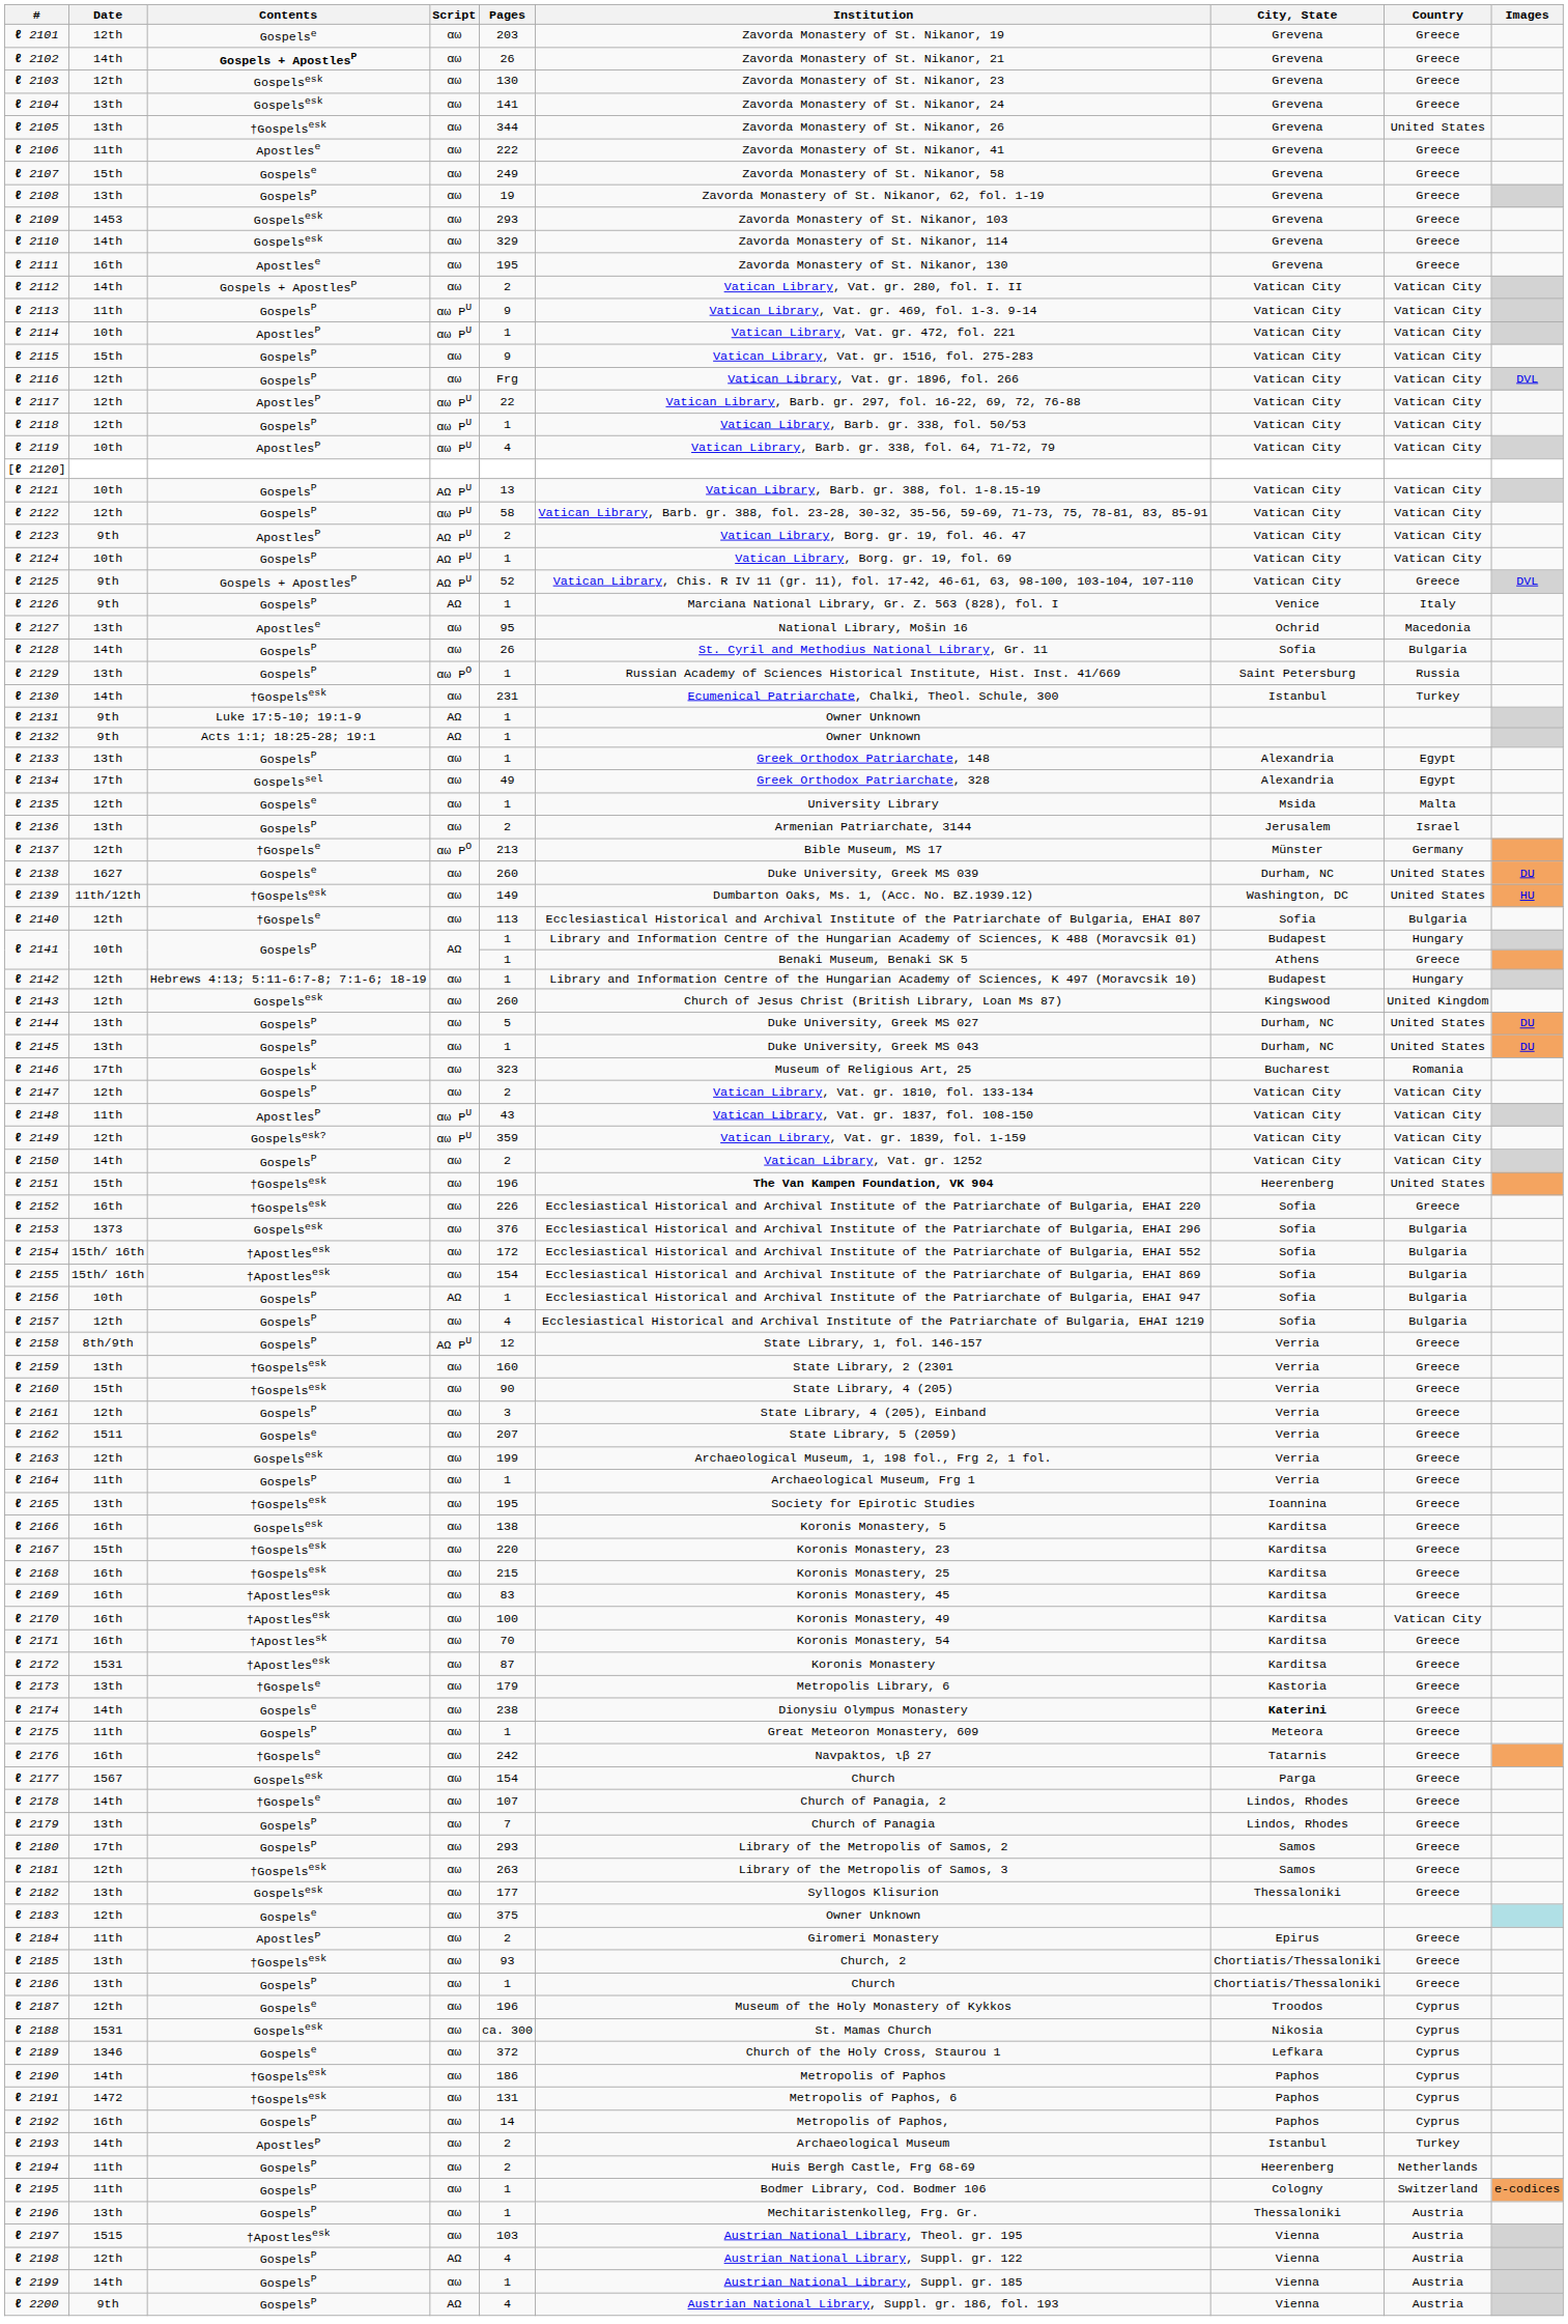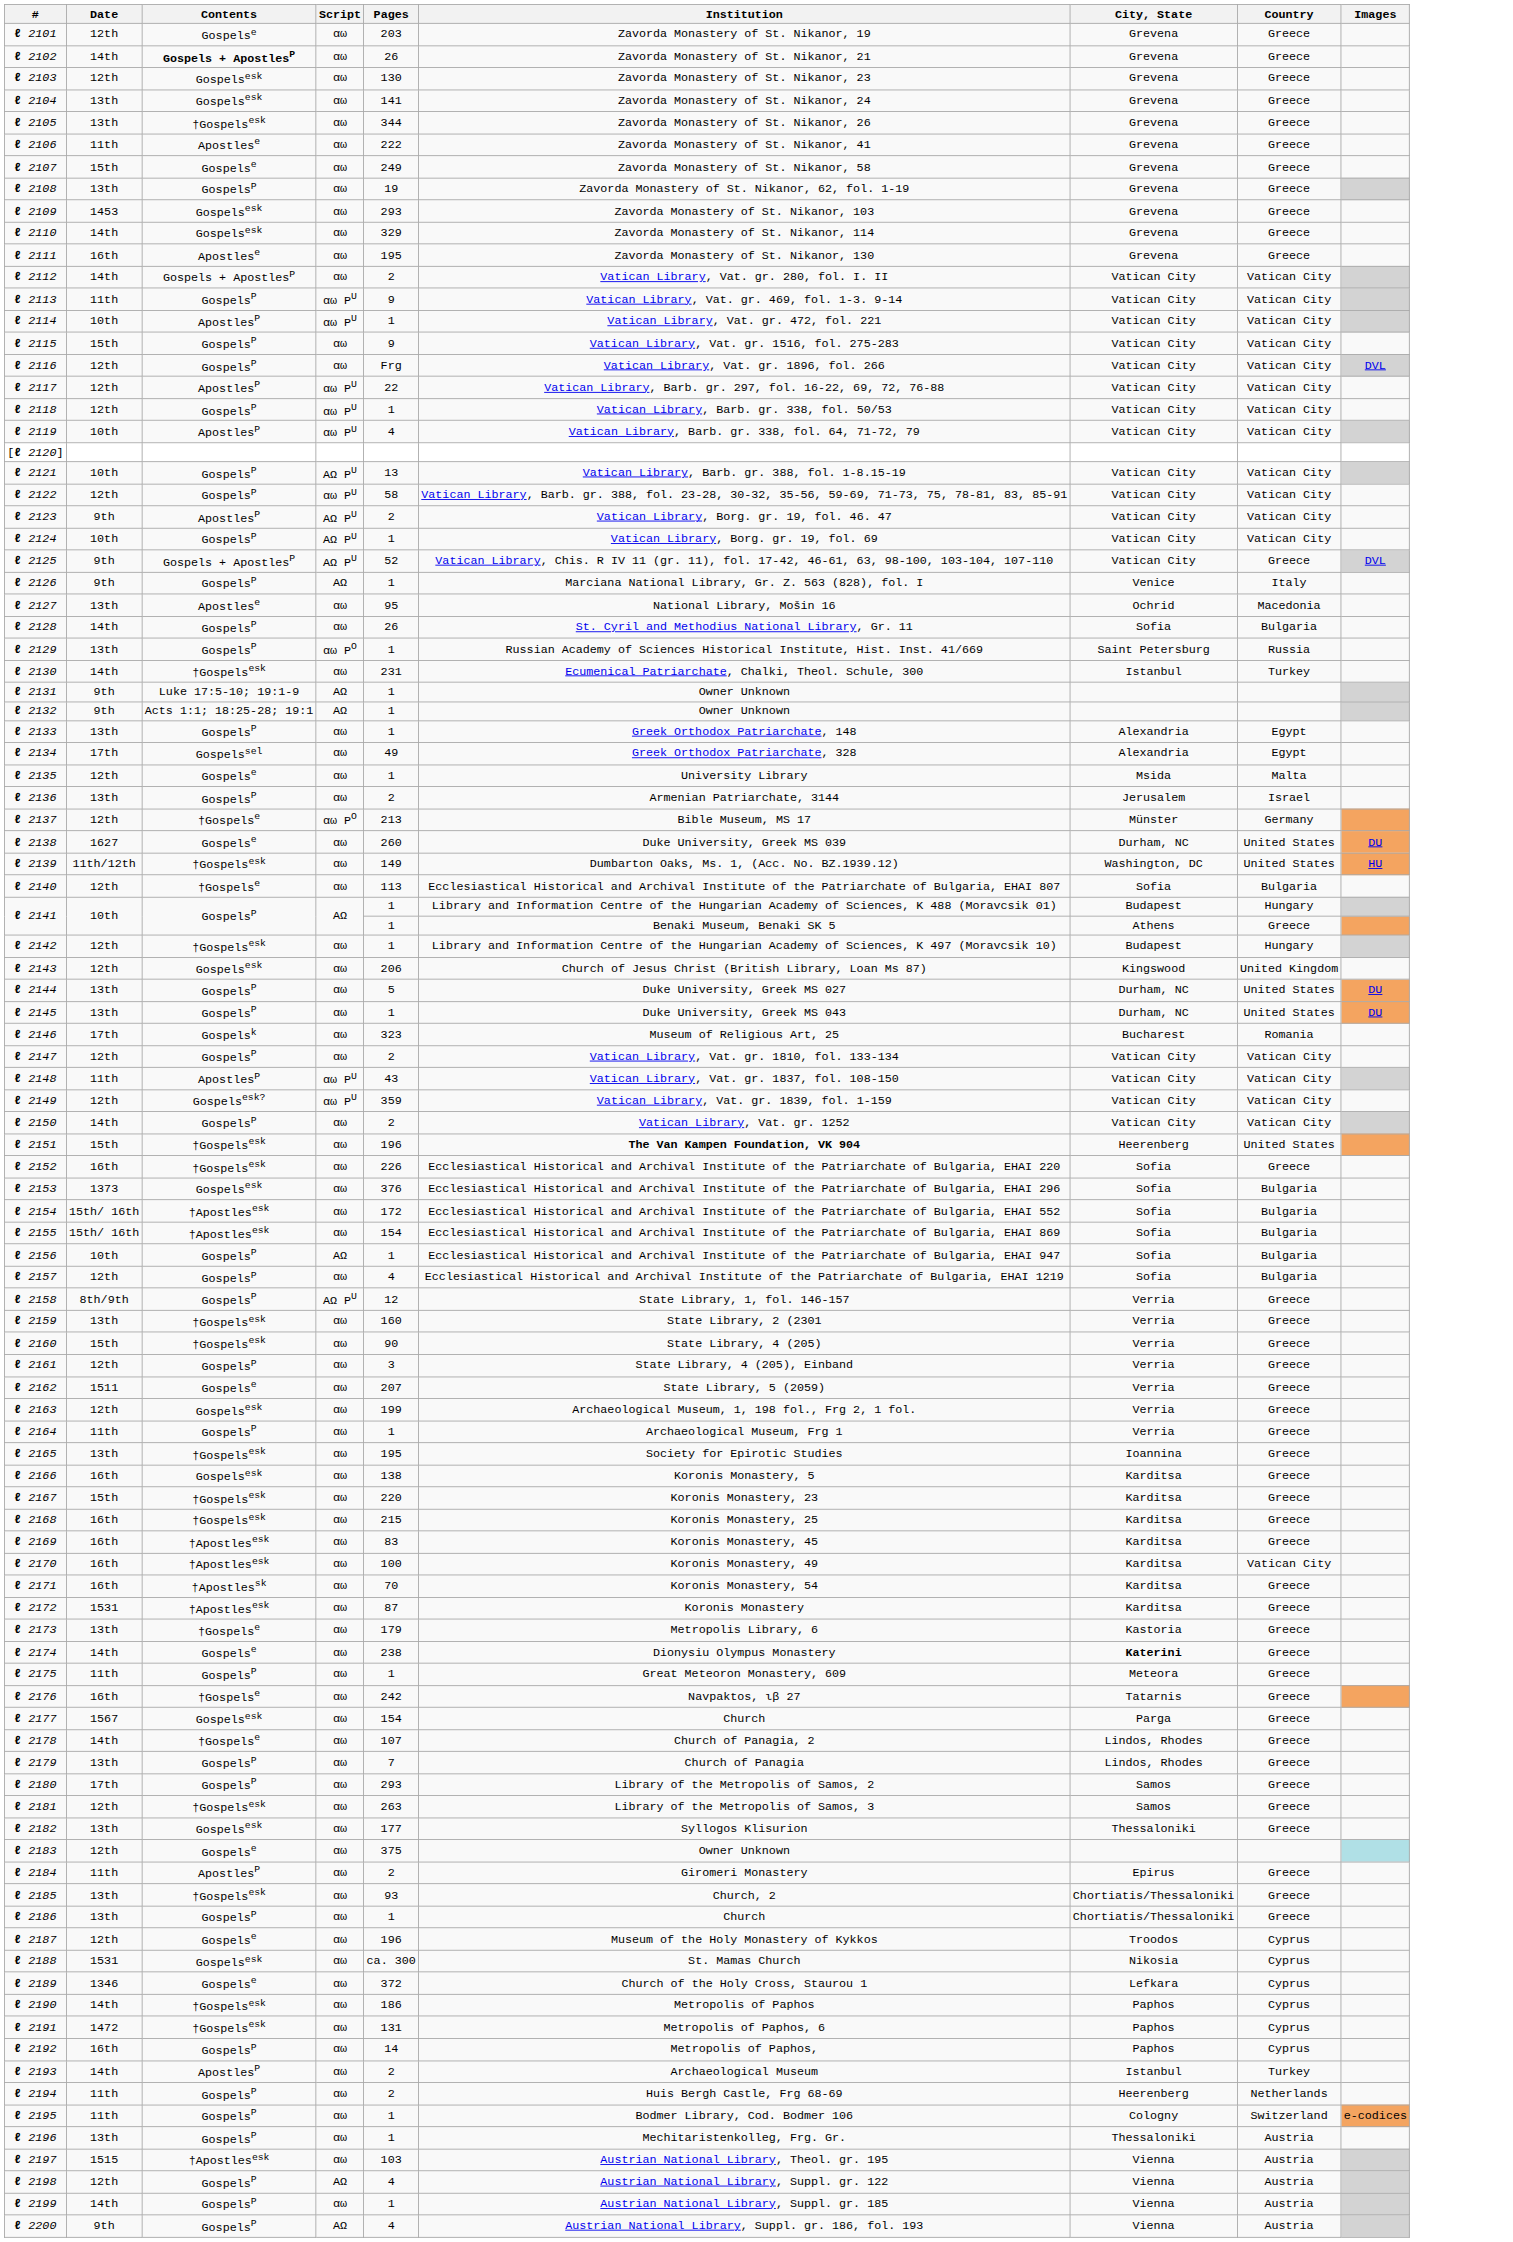ℓ 2105 | Country: United States -> Greece
ℓ 2142 | Contents: Hebrews 4:13; 5:11-6:7-8; 7:1-6; 18-19 -> †Gospelsesk
ℓ 2143 | Pages: 260 -> 206
